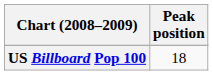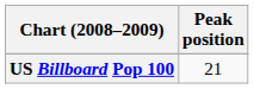US Billboard Pop 100 | Peak position: 18 -> 21
